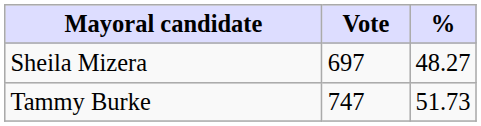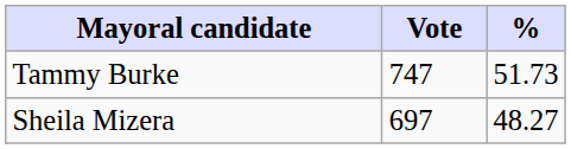rows swapped: Tammy Burke <-> Sheila Mizera
